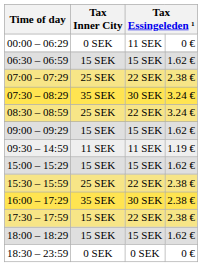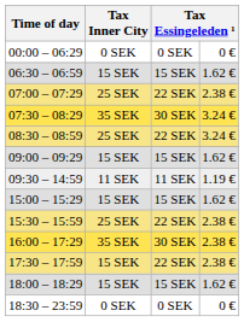00:00 – 06:29 | column 3: 11 SEK -> 0 SEK
